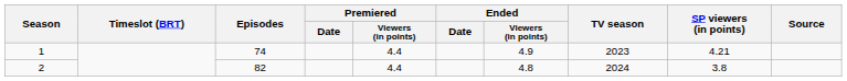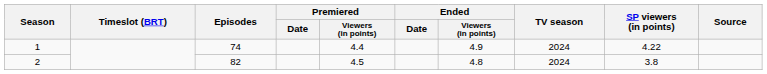1 | TV season: 2023 -> 2024
1 | SP viewers (in points): 4.21 -> 4.22
2 | Premiered / Viewers (in points): 4.4 -> 4.5
